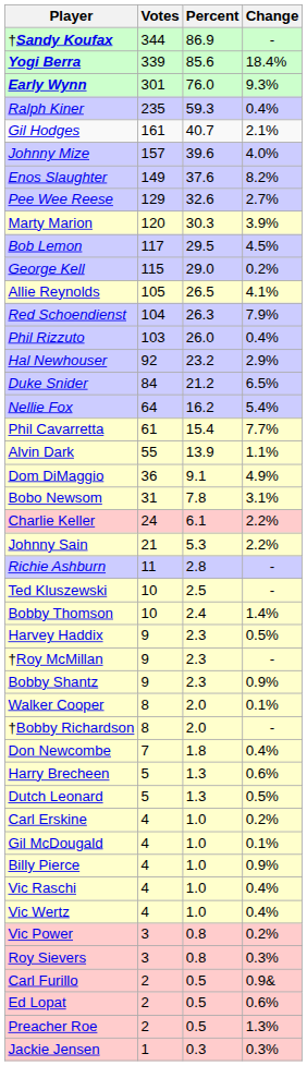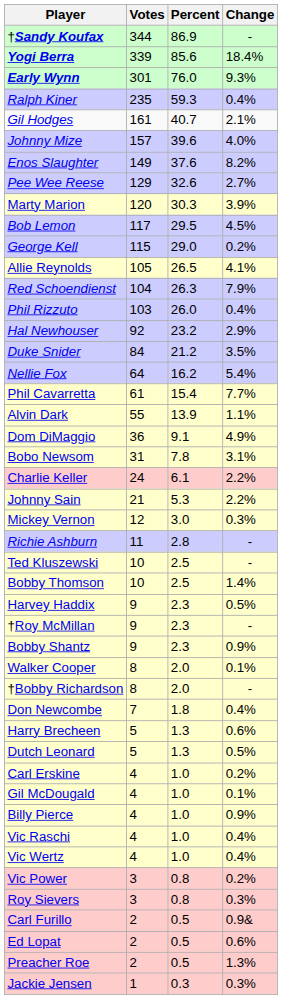Duke Snider | Change: 6.5% -> 3.5%
+ row: Mickey Vernon | 12 | 3.0 | 0.3%
Bobby Thomson | Percent: 2.4 -> 2.5
